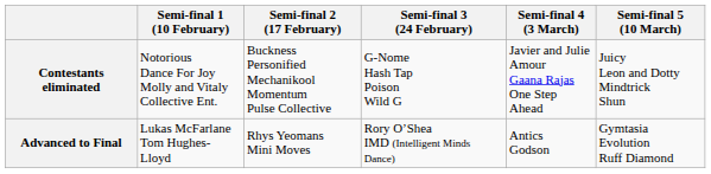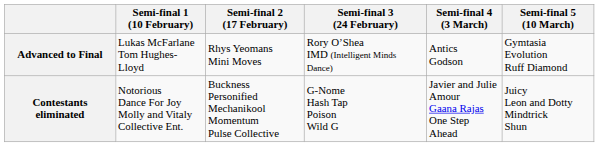rows swapped: Contestants eliminated <-> Advanced to Final
